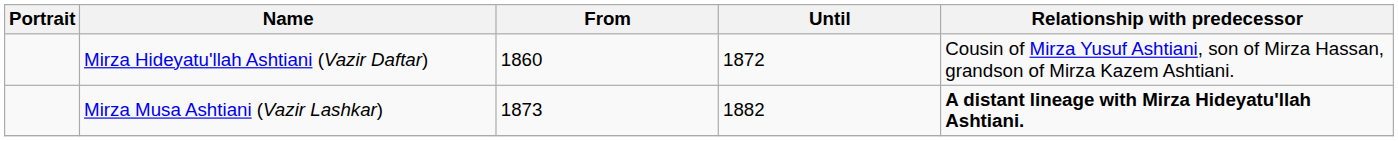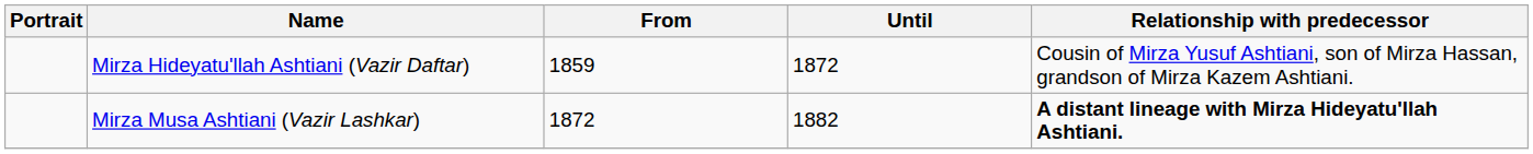Mirza Hideyatu'llah Ashtiani (Vazir Daftar) | From: 1860 -> 1859
Mirza Musa Ashtiani (Vazir Lashkar) | From: 1873 -> 1872
